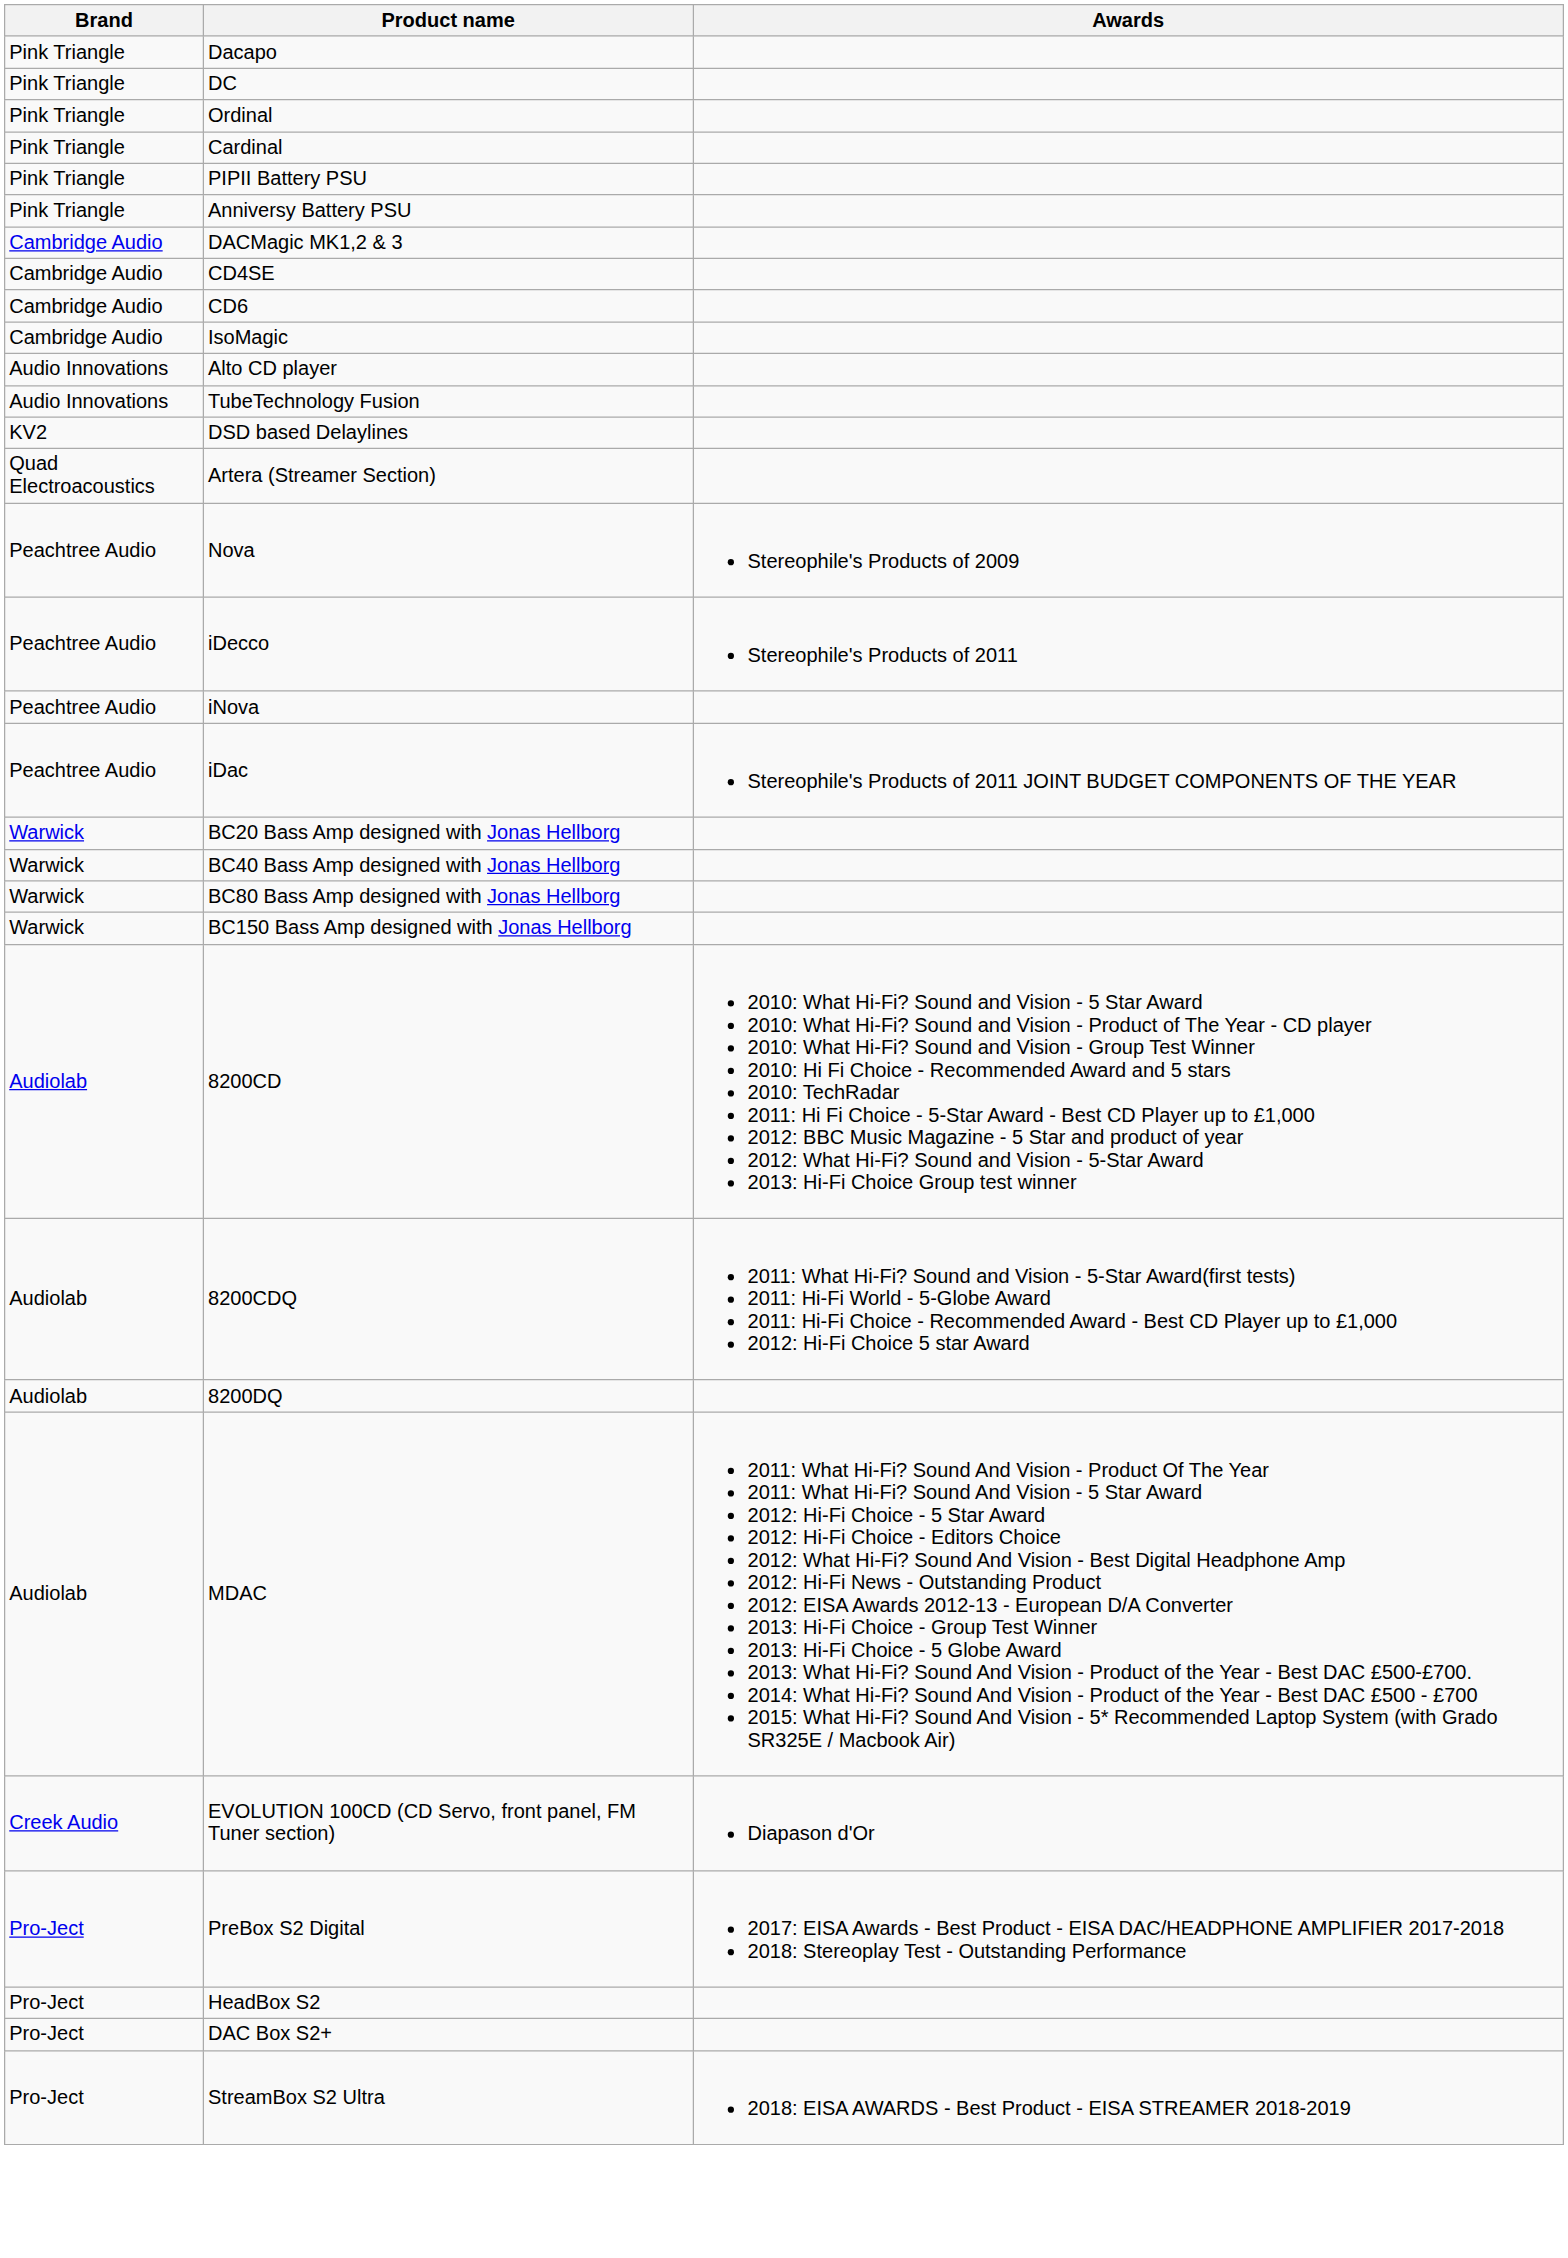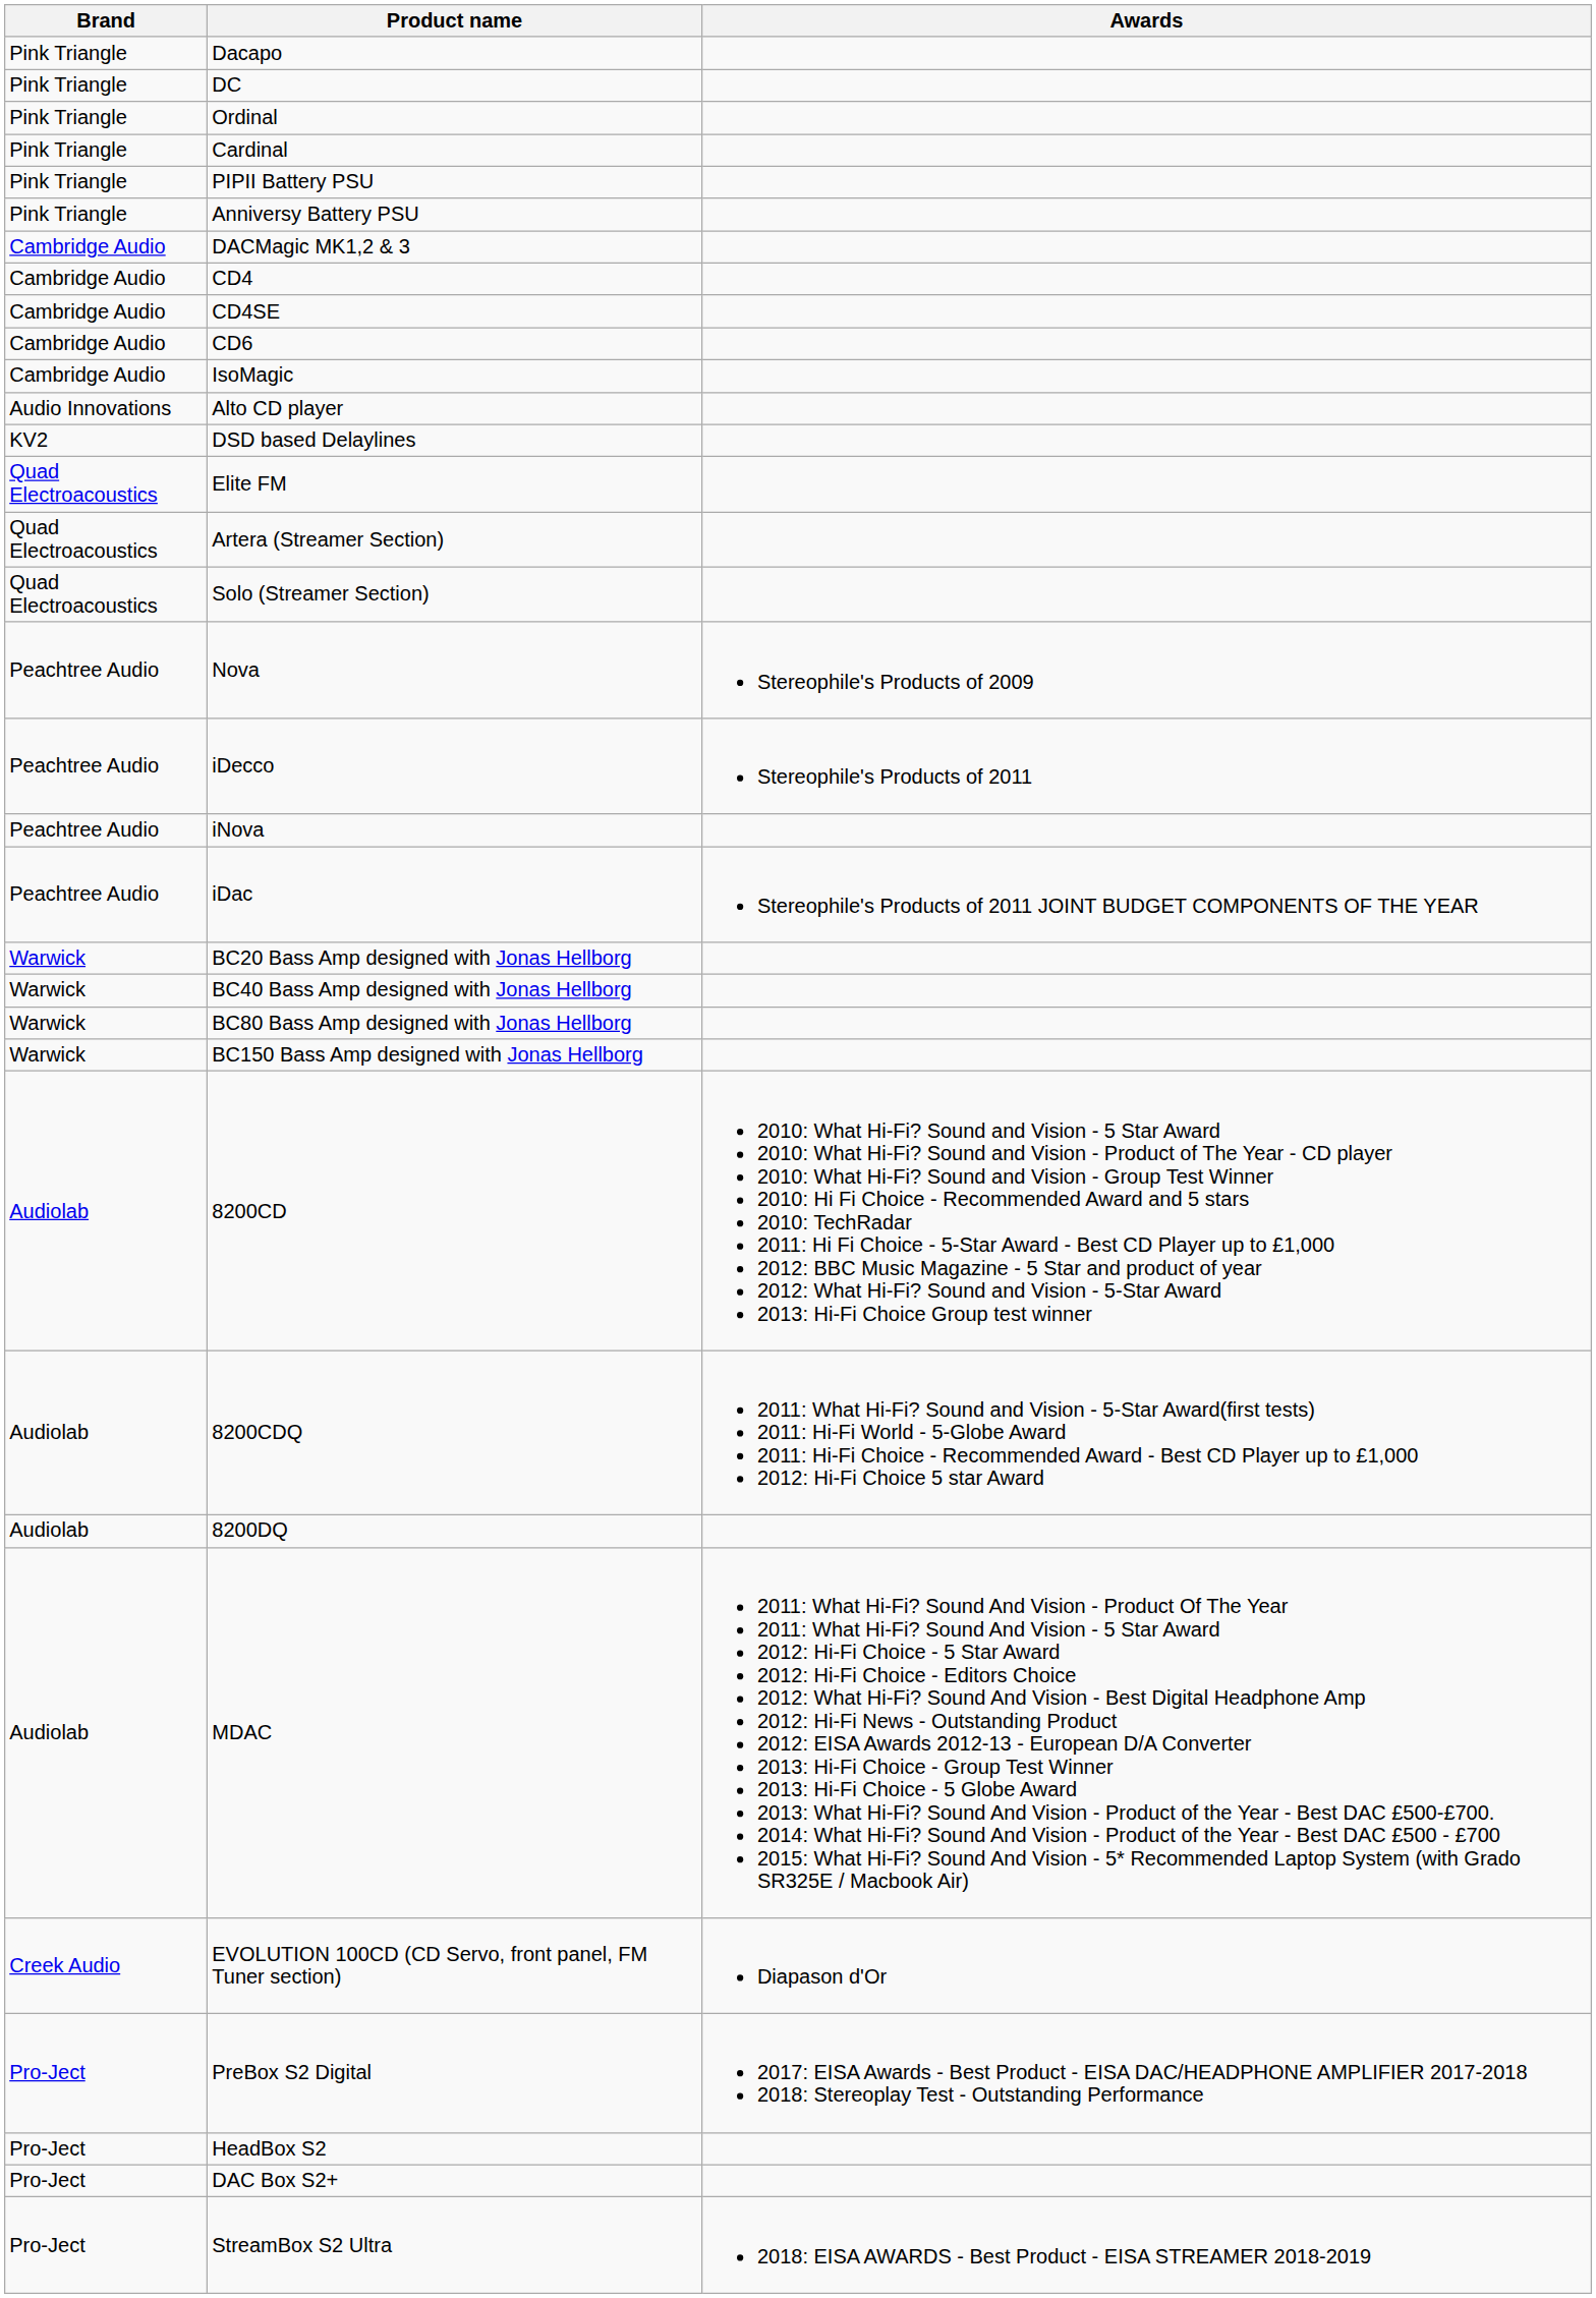+ row: Cambridge Audio | CD4
- row: Audio Innovations | TubeTechnology Fusion
+ row: Quad Electroacoustics | Elite FM
+ row: Quad Electroacoustics | Solo (Streamer Section)
